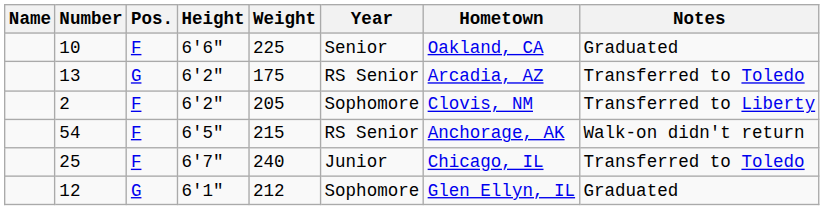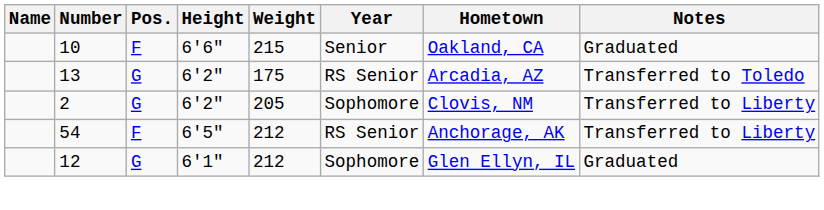10 | Weight: 225 -> 215
2 | Pos.: F -> G
54 | Weight: 215 -> 212
54 | Notes: Walk-on didn't return -> Transferred to Liberty
- row: 25 | F | 6'7" | 240 | Junior | Chicago, IL | Transferred to Toledo
